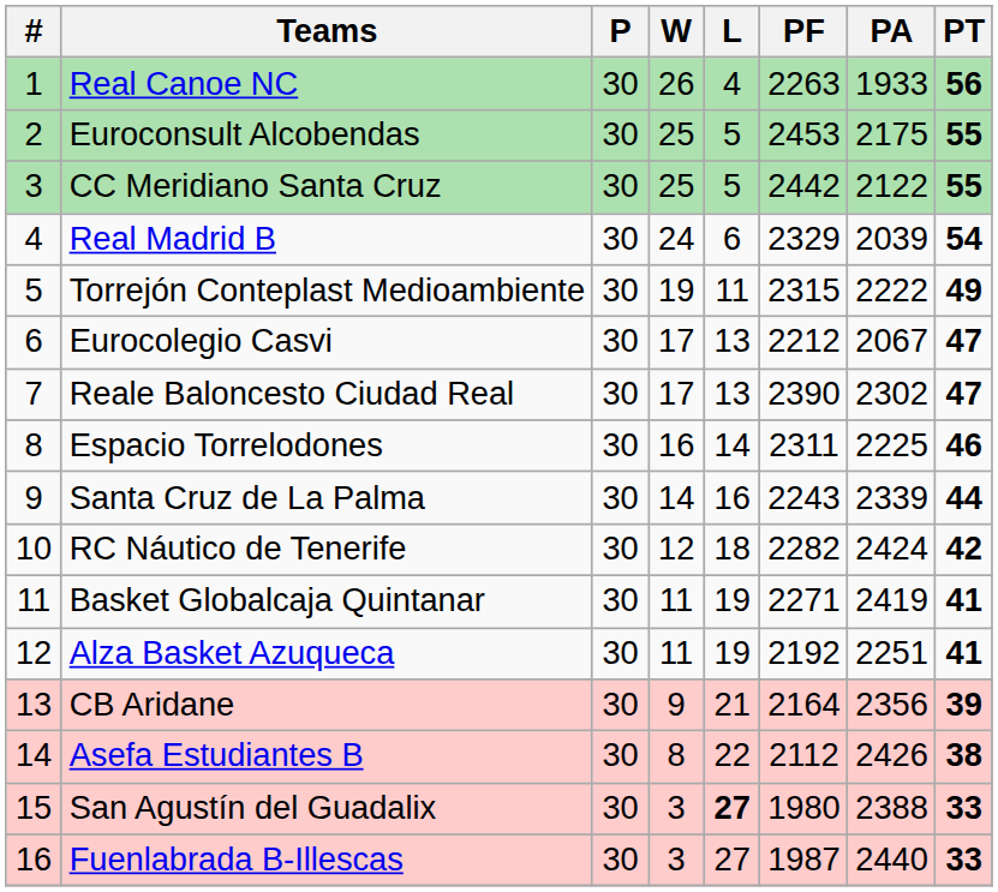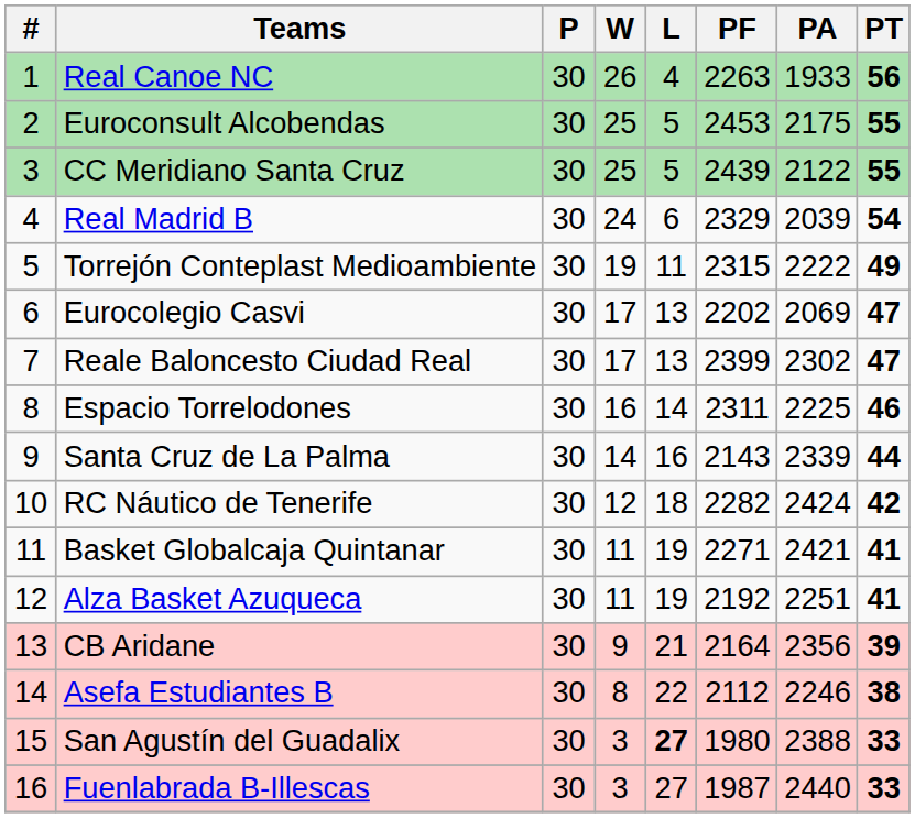CC Meridiano Santa Cruz | PF: 2442 -> 2439
Eurocolegio Casvi | PF: 2212 -> 2202
Eurocolegio Casvi | PA: 2067 -> 2069
Reale Baloncesto Ciudad Real | PF: 2390 -> 2399
Santa Cruz de La Palma | PF: 2243 -> 2143
Basket Globalcaja Quintanar | PA: 2419 -> 2421
Asefa Estudiantes B | PA: 2426 -> 2246
